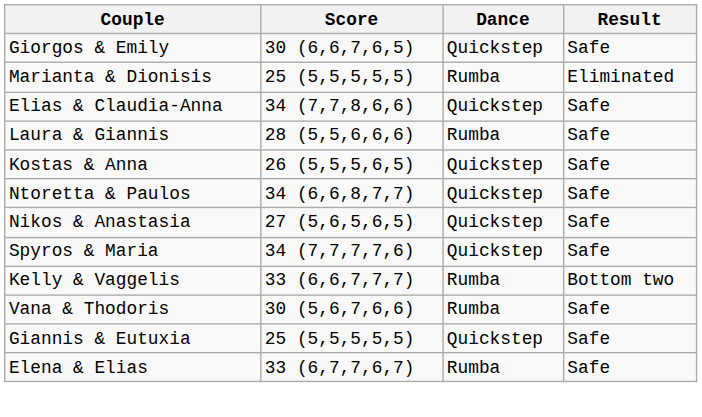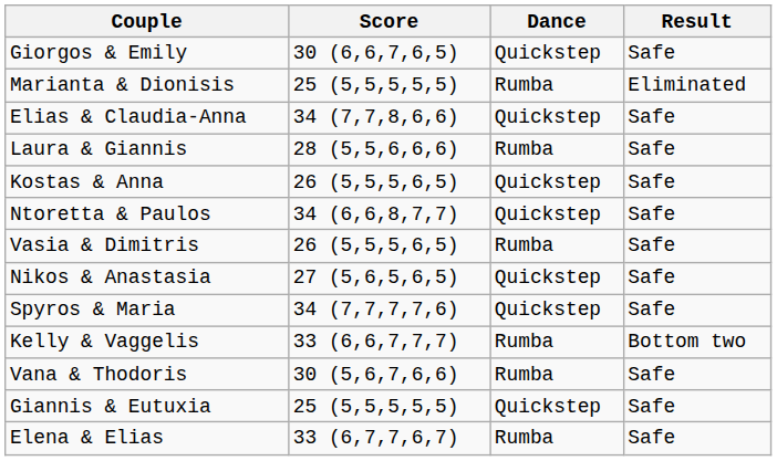+ row: Vasia & Dimitris | 26 (5,5,5,6,5) | Rumba | Safe
